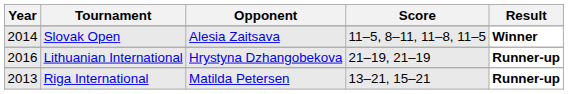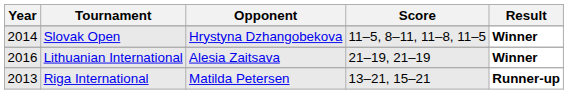Slovak Open | Opponent: Alesia Zaitsava -> Hrystyna Dzhangobekova
Lithuanian International | Opponent: Hrystyna Dzhangobekova -> Alesia Zaitsava
Lithuanian International | Result: Runner-up -> Winner
